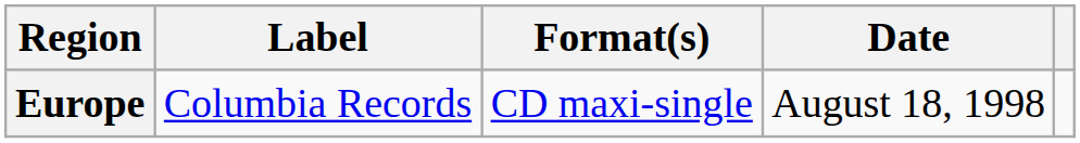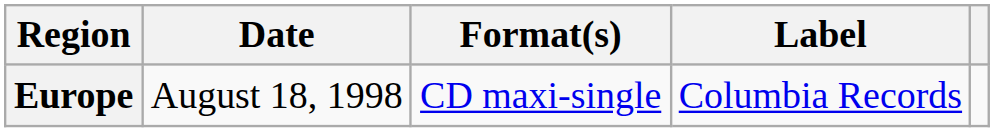columns swapped: Date <-> Label
